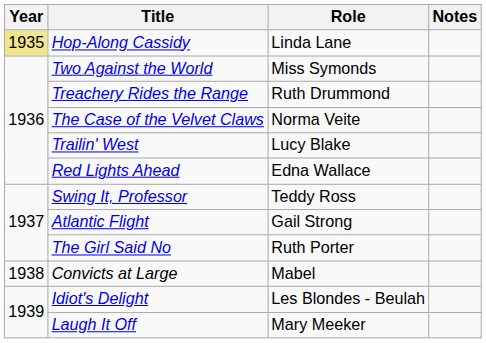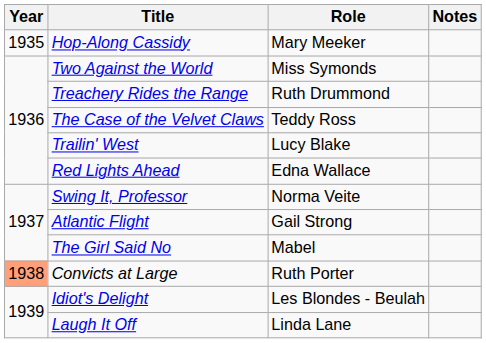Hop-Along Cassidy | Year: khaki background -> no background
Hop-Along Cassidy | Role: Linda Lane -> Mary Meeker
The Case of the Velvet Claws | Role: Norma Veite -> Teddy Ross
Swing It, Professor | Role: Teddy Ross -> Norma Veite
The Girl Said No | Role: Ruth Porter -> Mabel
Convicts at Large | Year: no background -> lightsalmon background
Convicts at Large | Role: Mabel -> Ruth Porter
Laugh It Off | Role: Mary Meeker -> Linda Lane
